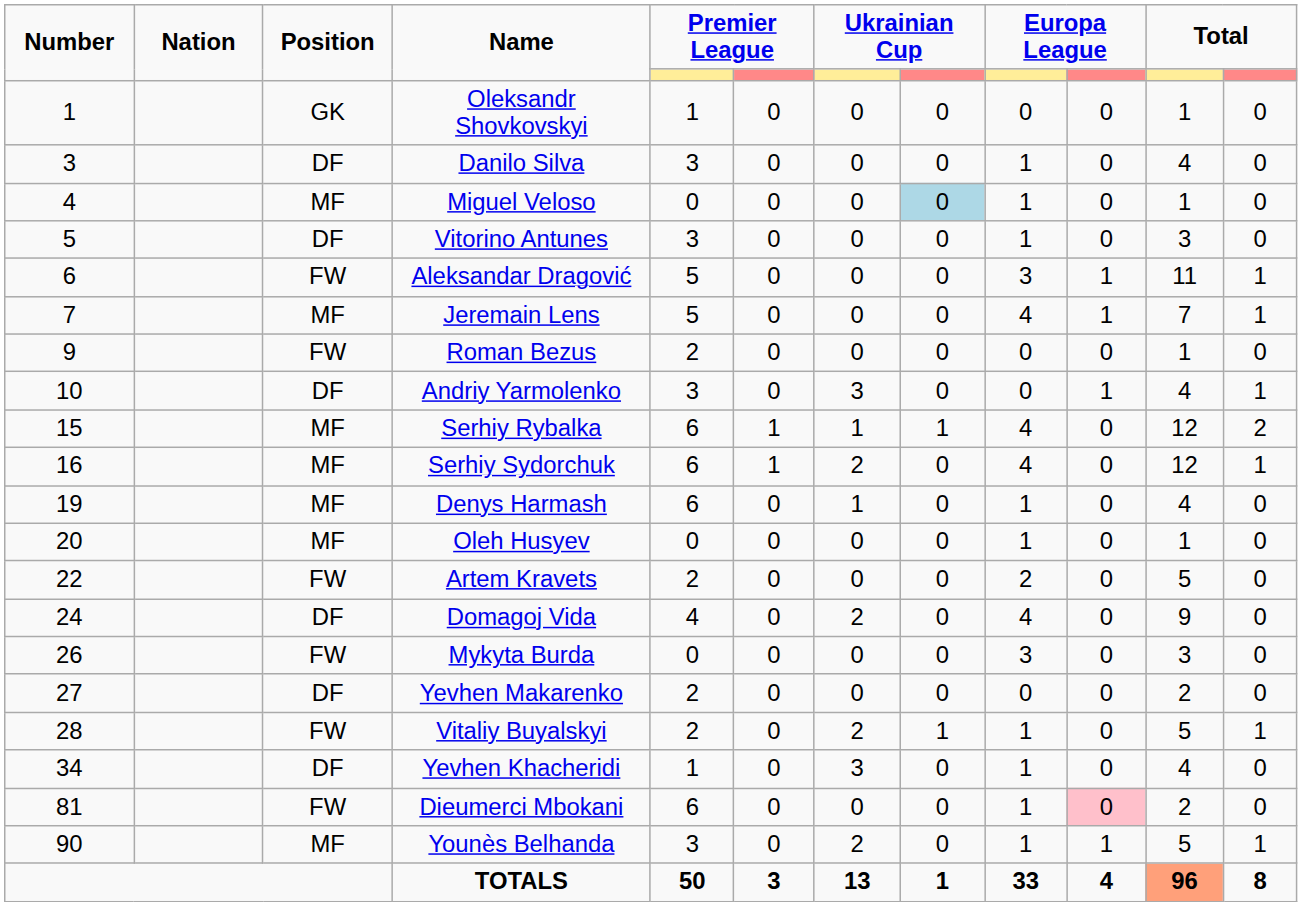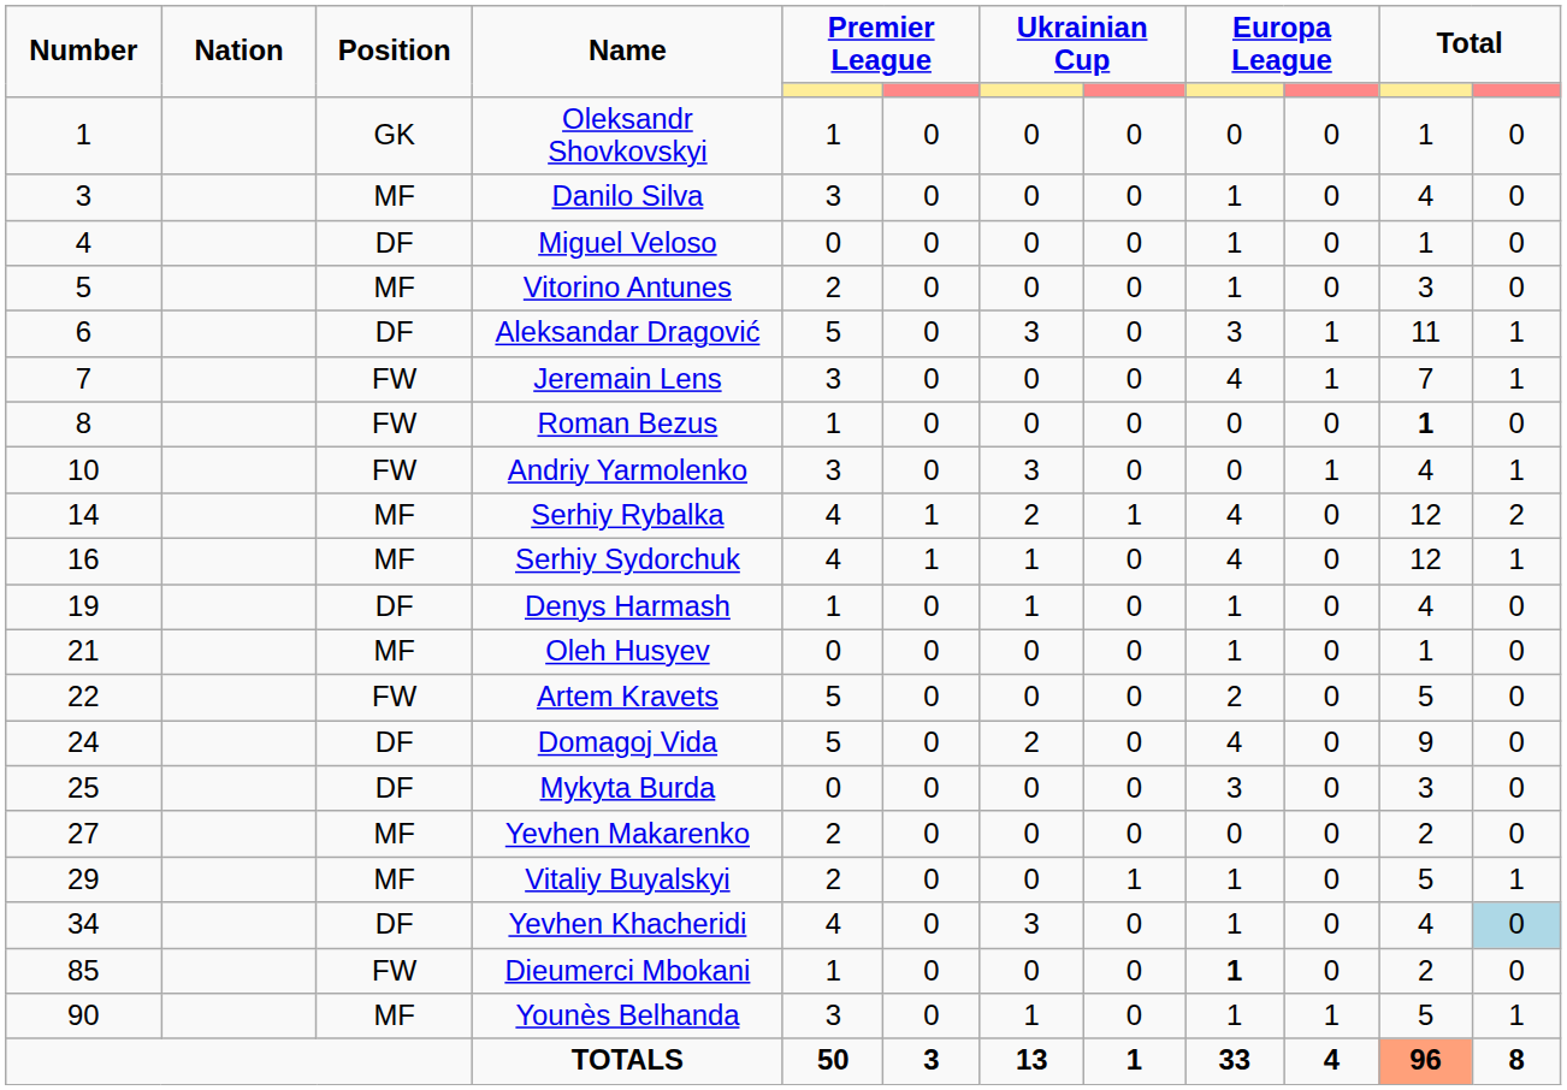Danilo Silva | Position: DF -> MF
Miguel Veloso | Position: MF -> DF
Miguel Veloso | column 8: lightblue background -> no background
Vitorino Antunes | Position: DF -> MF
Vitorino Antunes | column 5: 3 -> 2
Aleksandar Dragović | Position: FW -> DF
Aleksandar Dragović | column 7: 0 -> 3
Jeremain Lens | Position: MF -> FW
Jeremain Lens | column 5: 5 -> 3
Roman Bezus | Number: 9 -> 8
Roman Bezus | column 5: 2 -> 1
Roman Bezus | column 11: normal -> bold
Andriy Yarmolenko | Position: DF -> FW
Serhiy Rybalka | Number: 15 -> 14
Serhiy Rybalka | column 5: 6 -> 4
Serhiy Rybalka | column 7: 1 -> 2
Serhiy Sydorchuk | column 5: 6 -> 4
Serhiy Sydorchuk | column 7: 2 -> 1
Denys Harmash | Position: MF -> DF
Denys Harmash | column 5: 6 -> 1
Oleh Husyev | Number: 20 -> 21
Artem Kravets | column 5: 2 -> 5
Domagoj Vida | column 5: 4 -> 5
Mykyta Burda | Number: 26 -> 25
Mykyta Burda | Position: FW -> DF
Yevhen Makarenko | Position: DF -> MF
Vitaliy Buyalskyi | Number: 28 -> 29
Vitaliy Buyalskyi | Position: FW -> MF
Vitaliy Buyalskyi | column 7: 2 -> 0
Yevhen Khacheridi | column 5: 1 -> 4
Yevhen Khacheridi | column 12: no background -> lightblue background
Dieumerci Mbokani | Number: 81 -> 85
Dieumerci Mbokani | column 5: 6 -> 1
Dieumerci Mbokani | column 9: normal -> bold
Dieumerci Mbokani | column 10: pink background -> no background
Younès Belhanda | column 7: 2 -> 1
